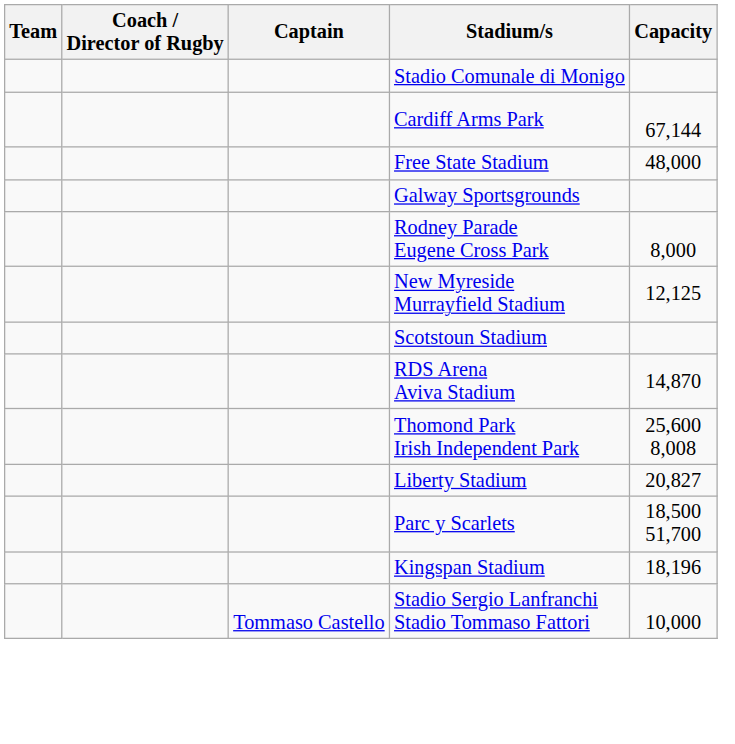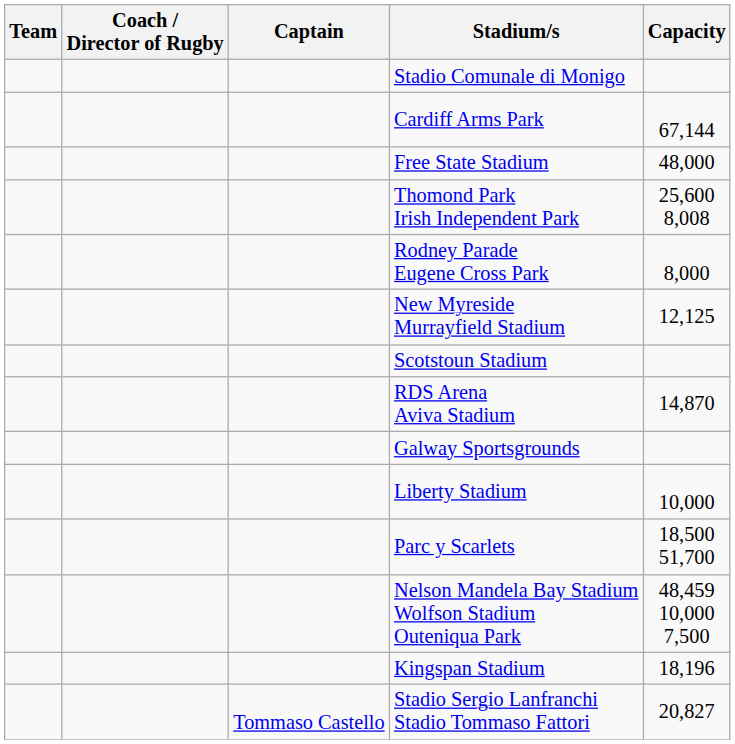rows swapped: Galway Sportsgrounds <-> Thomond Park Irish Independent Park
Liberty Stadium | Capacity: 20,827 -> 10,000
+ row: Nelson Mandela Bay Stadium Wolfson Stadium Outeniqua Park | 48,459 10,000 7,500
Stadio Sergio Lanfranchi Stadio Tommaso Fattori | Capacity: 10,000 -> 20,827
